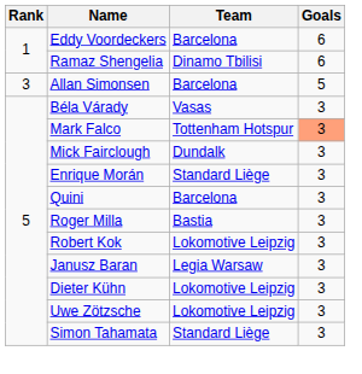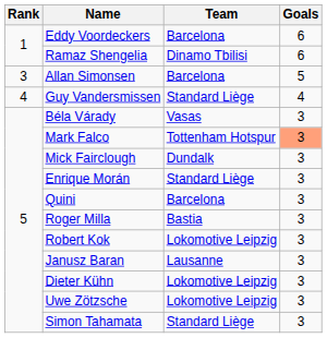+ row: 4 | Guy Vandersmissen | Standard Liège | 4
Janusz Baran | Team: Legia Warsaw -> Lausanne
